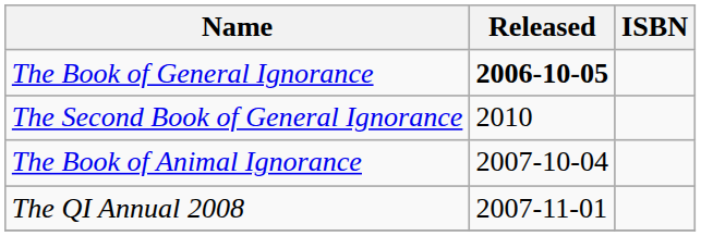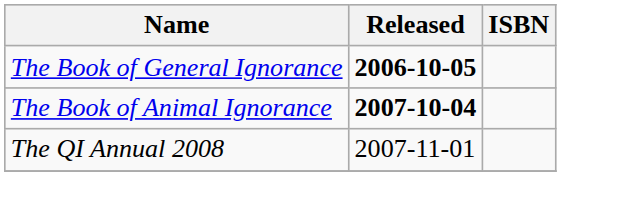- row: The Second Book of General Ignorance | 2010
The Book of Animal Ignorance | Released: normal -> bold
